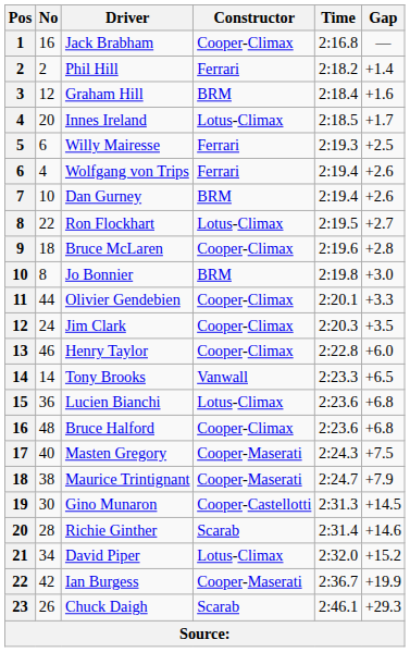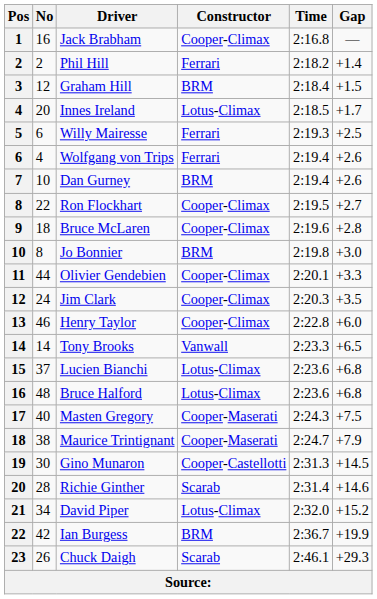Graham Hill | Gap: +1.6 -> +1.5
Ron Flockhart | Constructor: Lotus-Climax -> Cooper-Climax
Lucien Bianchi | No: 36 -> 37
Bruce Halford | Constructor: Cooper-Climax -> Lotus-Climax
Ian Burgess | Constructor: Cooper-Maserati -> BRM
